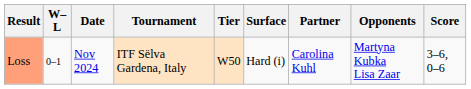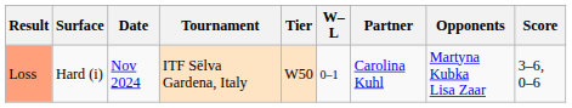columns swapped: W–L <-> Surface
